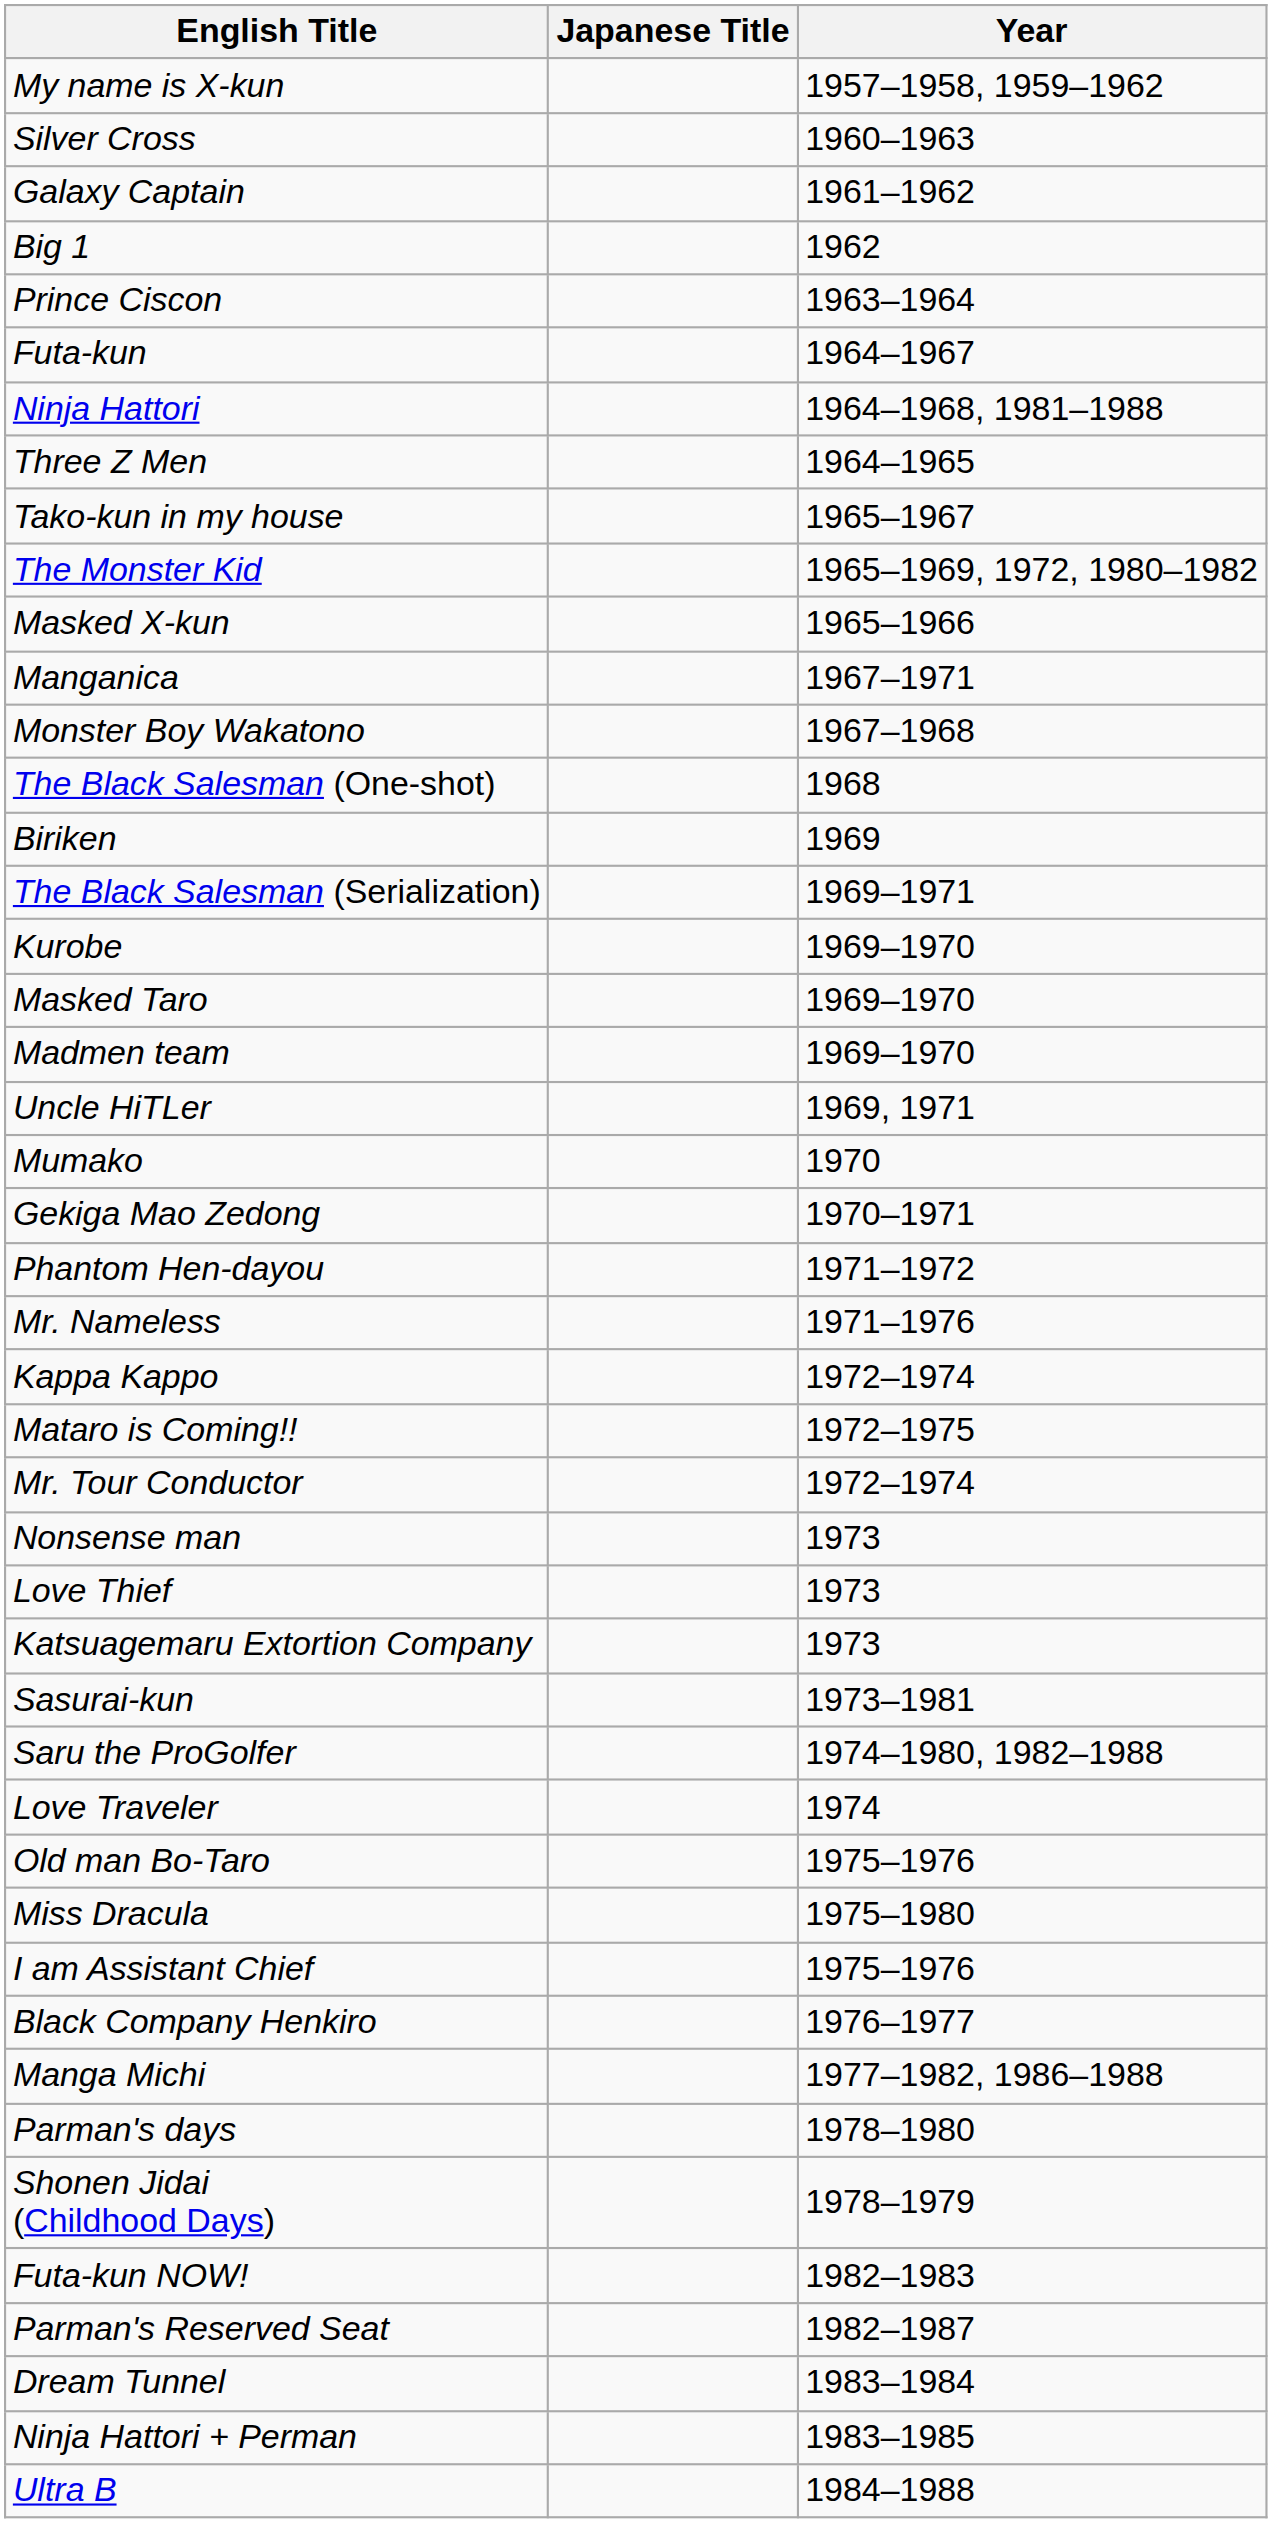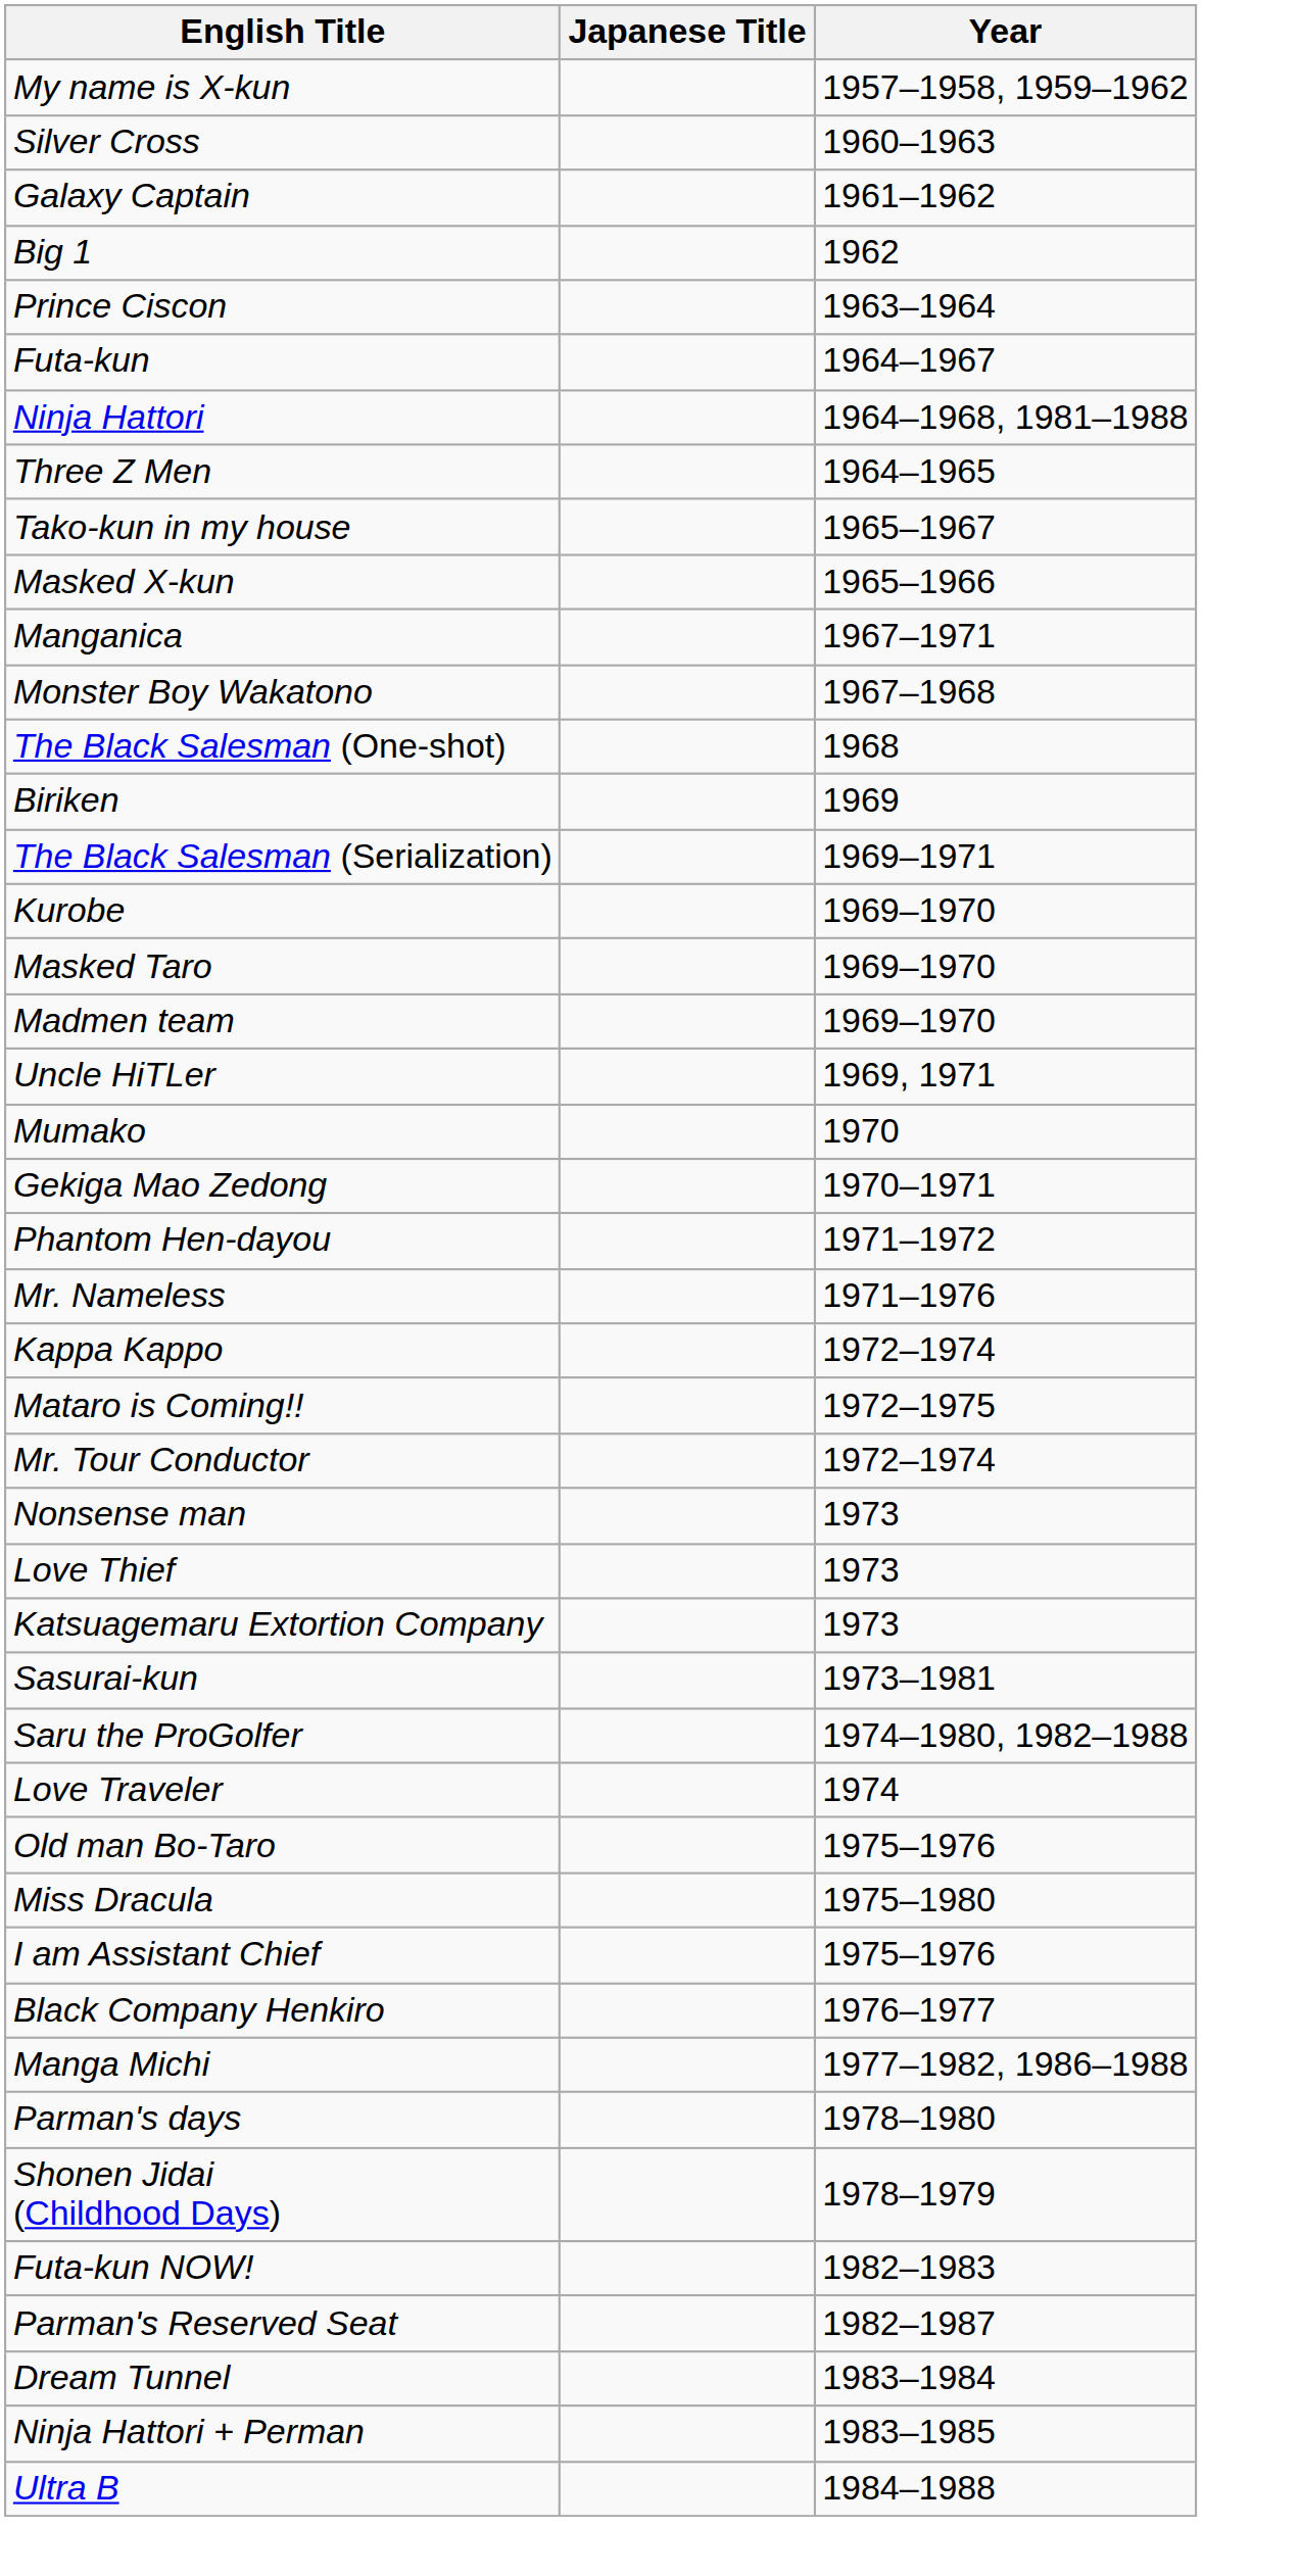- row: The Monster Kid | 1965–1969, 1972, 1980–1982
